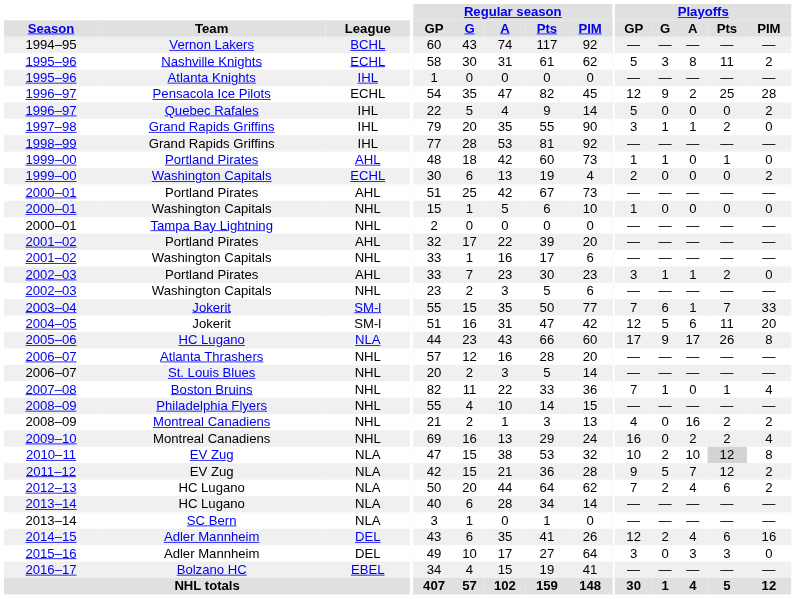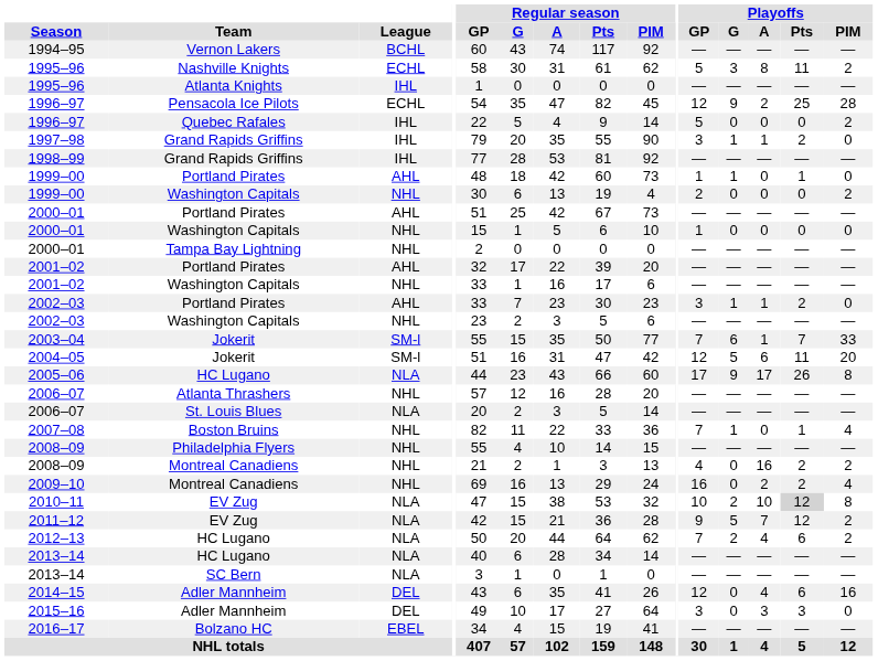1999–00 / Washington Capitals | League: ECHL -> NHL
2006–07 / St. Louis Blues | League: NHL -> NLA
2014–15 | Playoffs / G: 2 -> 0
